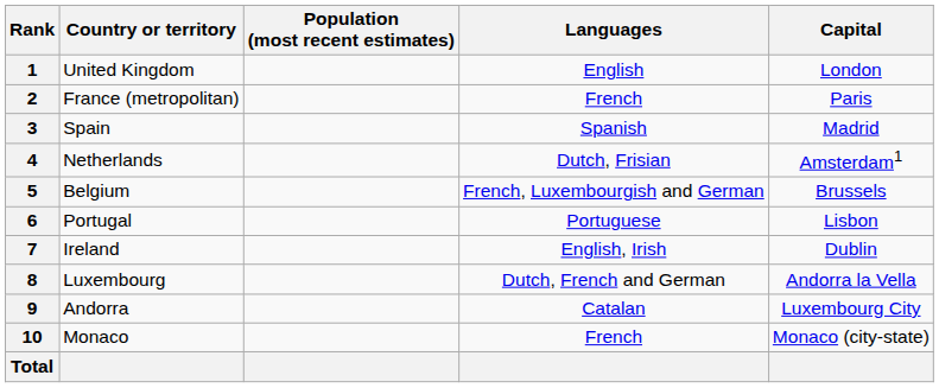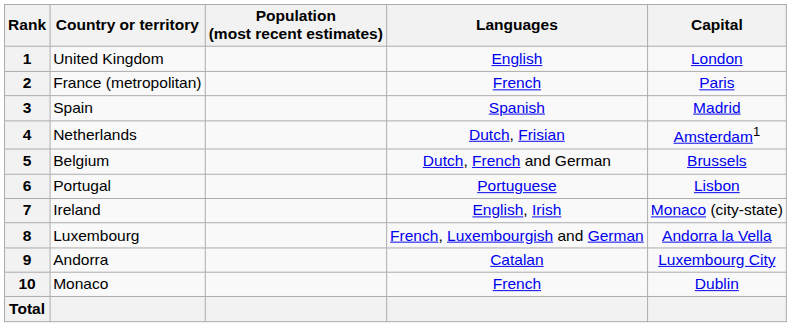5 | Languages: French, Luxembourgish and German -> Dutch, French and German
7 | Capital: Dublin -> Monaco (city-state)
8 | Languages: Dutch, French and German -> French, Luxembourgish and German
10 | Capital: Monaco (city-state) -> Dublin
